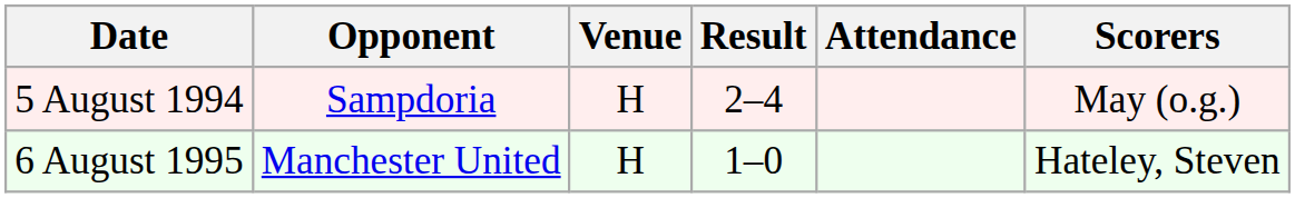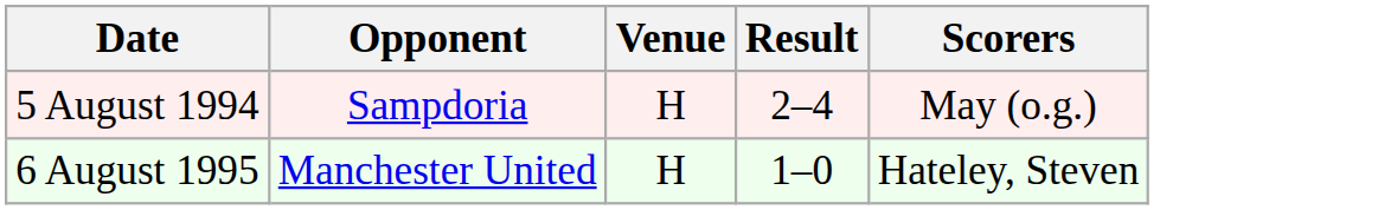- column: Attendance
